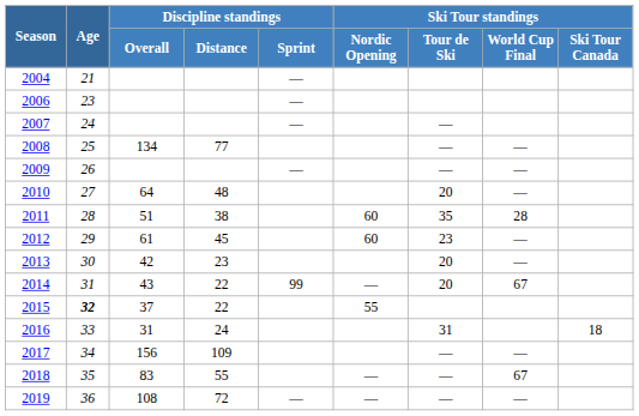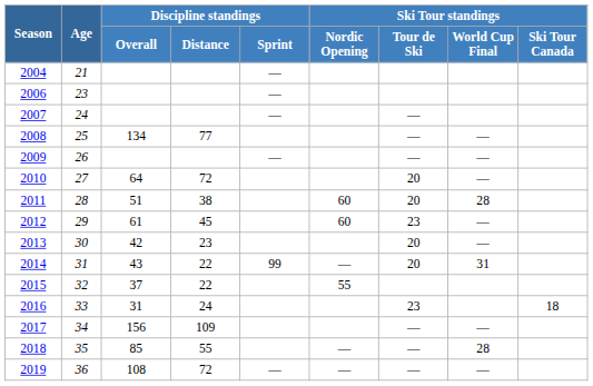2010 | Discipline standings / Distance: 48 -> 72
2011 | Ski Tour standings / Tour de Ski: 35 -> 20
2014 | Ski Tour standings / World Cup Final: 67 -> 31
2015 | Age: bold -> normal
2016 | Ski Tour standings / Tour de Ski: 31 -> 23
2018 | Discipline standings / Overall: 83 -> 85
2018 | Ski Tour standings / World Cup Final: 67 -> 28
